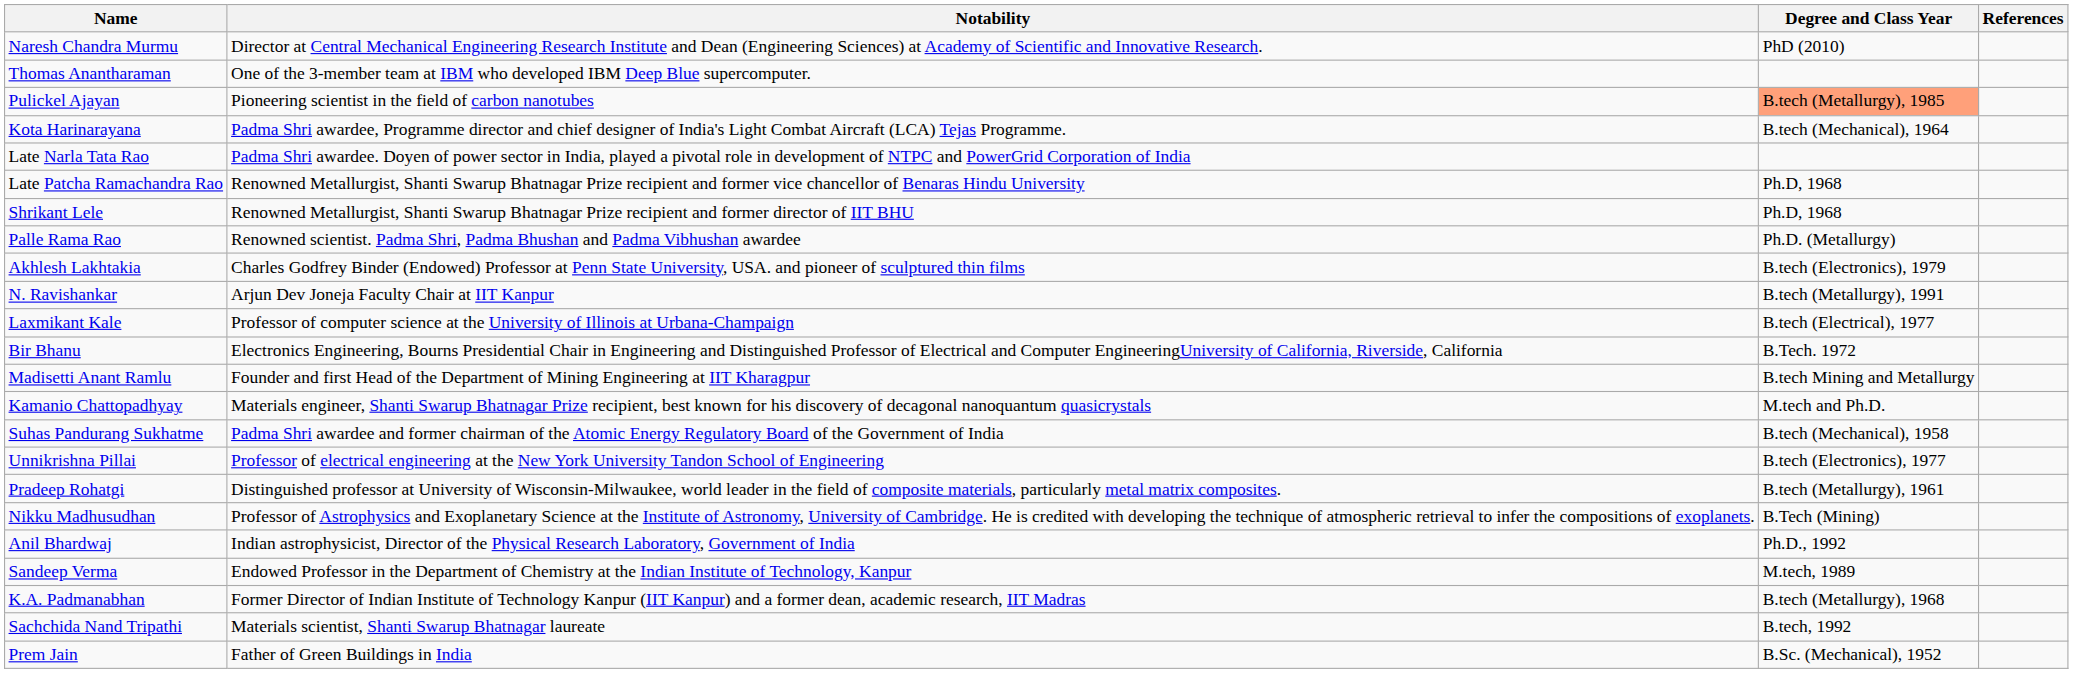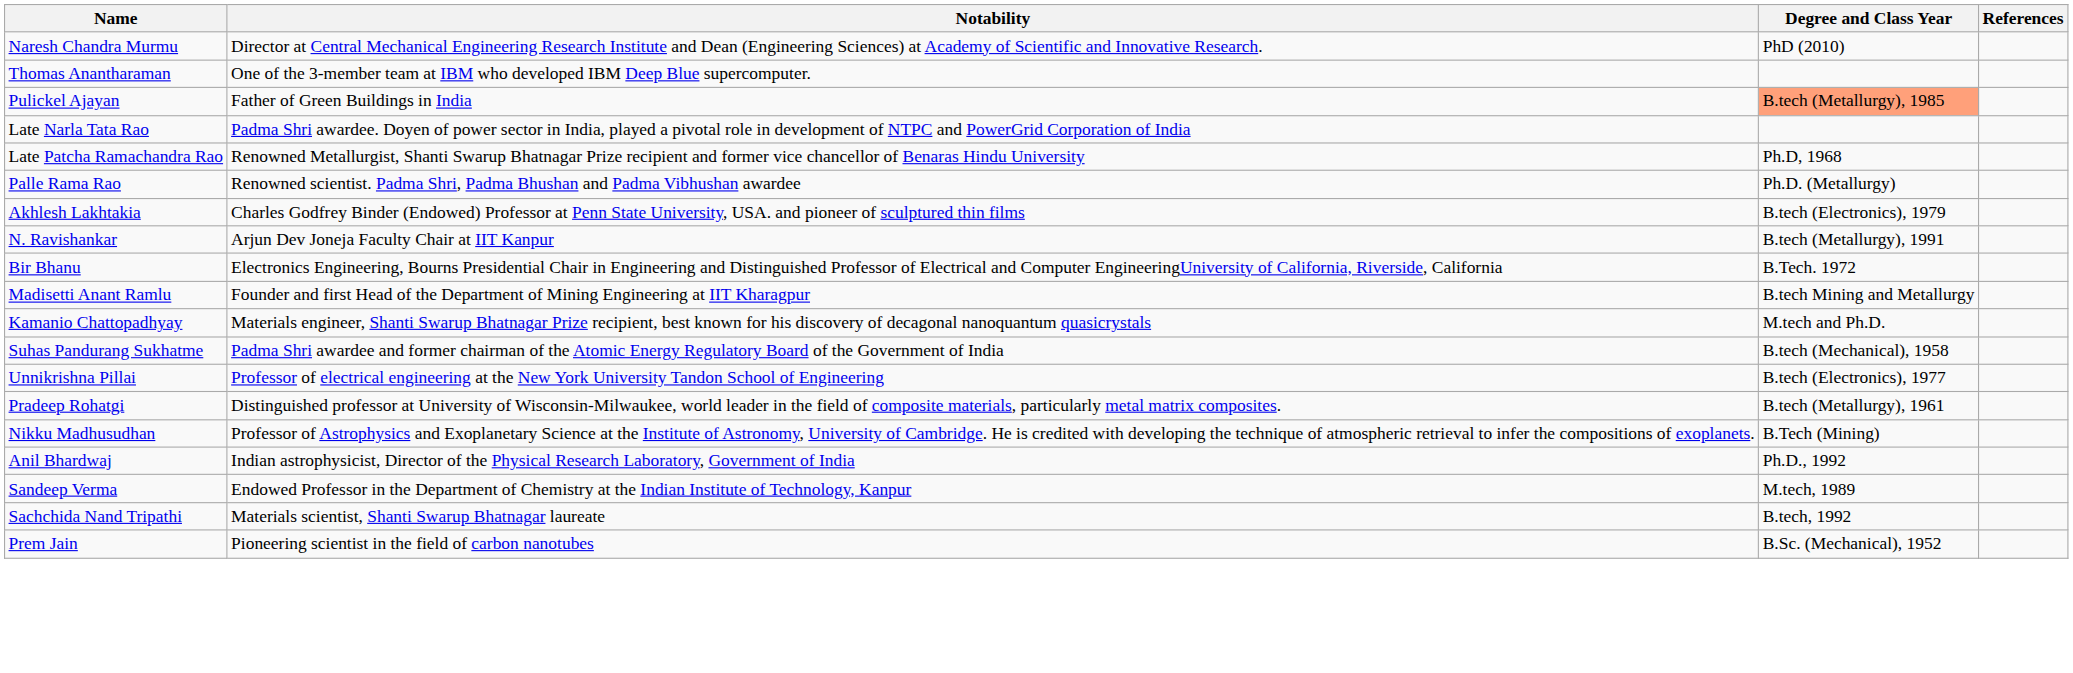Pulickel Ajayan | Notability: Pioneering scientist in the field of carbon nanotubes -> Father of Green Buildings in India
- row: Kota Harinarayana | Padma Shri awardee, Programme director and chief designer of India's Light Combat Aircraft (LCA) Tejas Programme. | B.tech (Mechanical), 1964
- row: Shrikant Lele | Renowned Metallurgist, Shanti Swarup Bhatnagar Prize recipient and former director of IIT BHU | Ph.D, 1968
- row: Laxmikant Kale | Professor of computer science at the University of Illinois at Urbana-Champaign | B.tech (Electrical), 1977
- row: K.A. Padmanabhan | Former Director of Indian Institute of Technology Kanpur (IIT Kanpur) and a former dean, academic research, IIT Madras | B.tech (Metallurgy), 1968
Prem Jain | Notability: Father of Green Buildings in India -> Pioneering scientist in the field of carbon nanotubes
